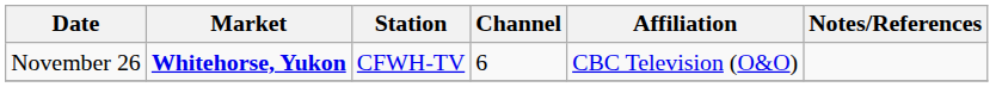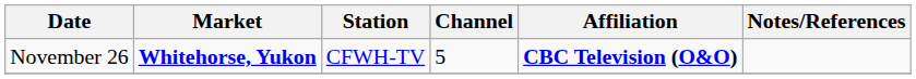November 26 | Channel: 6 -> 5
November 26 | Affiliation: normal -> bold
